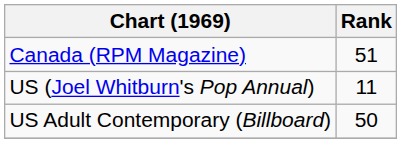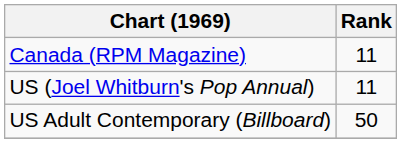Canada (RPM Magazine) | Rank: 51 -> 11
